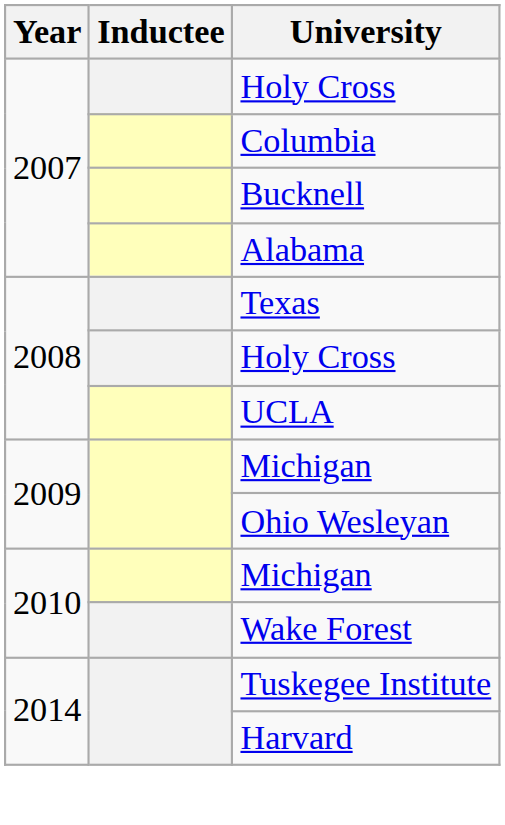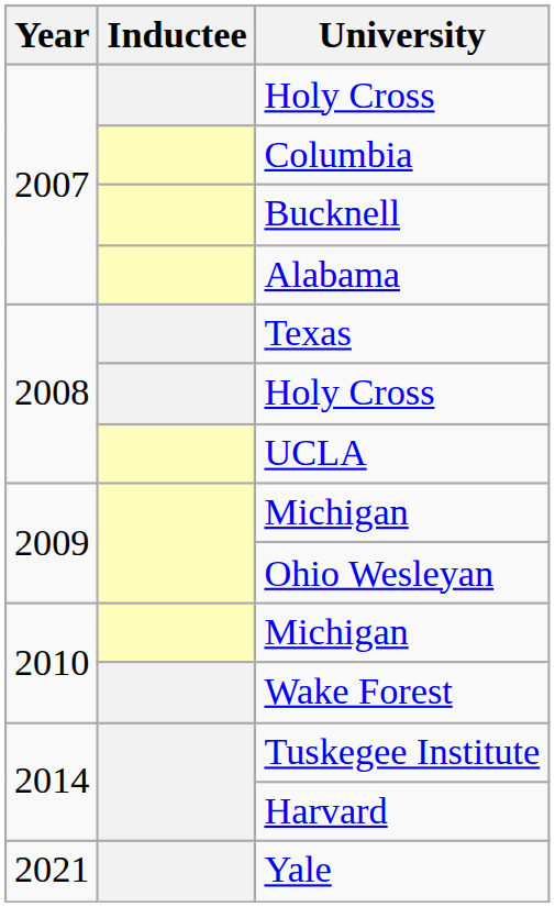+ row: 2021 | Yale
